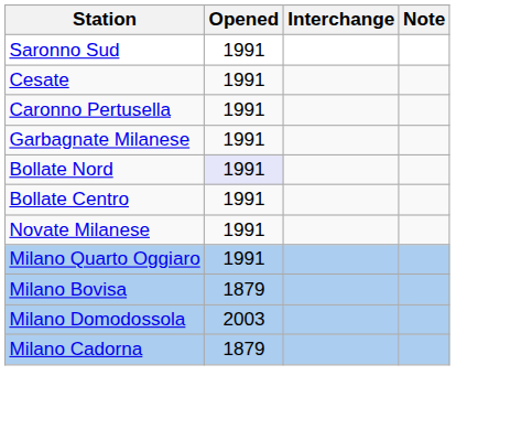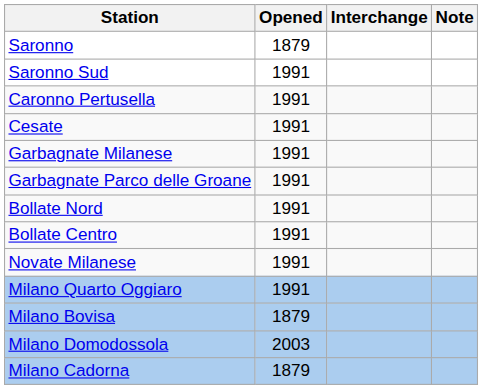+ row: Saronno | 1879
rows swapped: Caronno Pertusella <-> Cesate
+ row: Garbagnate Parco delle Groane | 1991
Bollate Nord | Opened: lavender background -> no background
